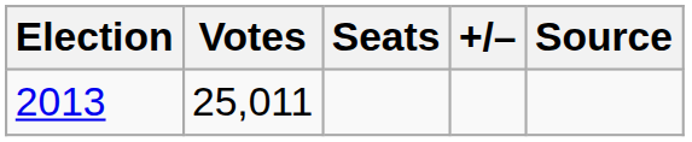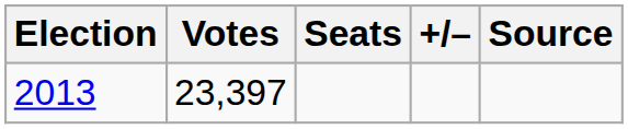2013 | Votes: 25,011 -> 23,397
